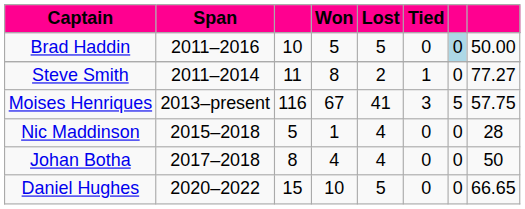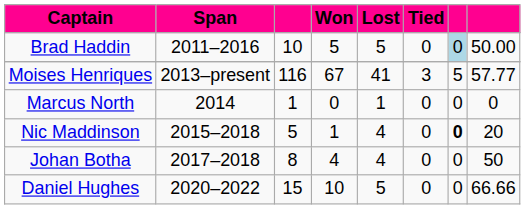- row: Steve Smith | 2011–2014 | 11 | 8 | 2 | 1 | 0 | 77.27
Moises Henriques | column 8: 57.75 -> 57.77
+ row: Marcus North | 2014 | 1 | 0 | 1 | 0 | 0 | 0
Nic Maddinson | column 7: normal -> bold
Nic Maddinson | column 8: 28 -> 20
Daniel Hughes | column 8: 66.65 -> 66.66
